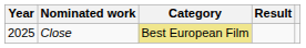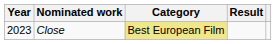Close | Year: 2025 -> 2023
